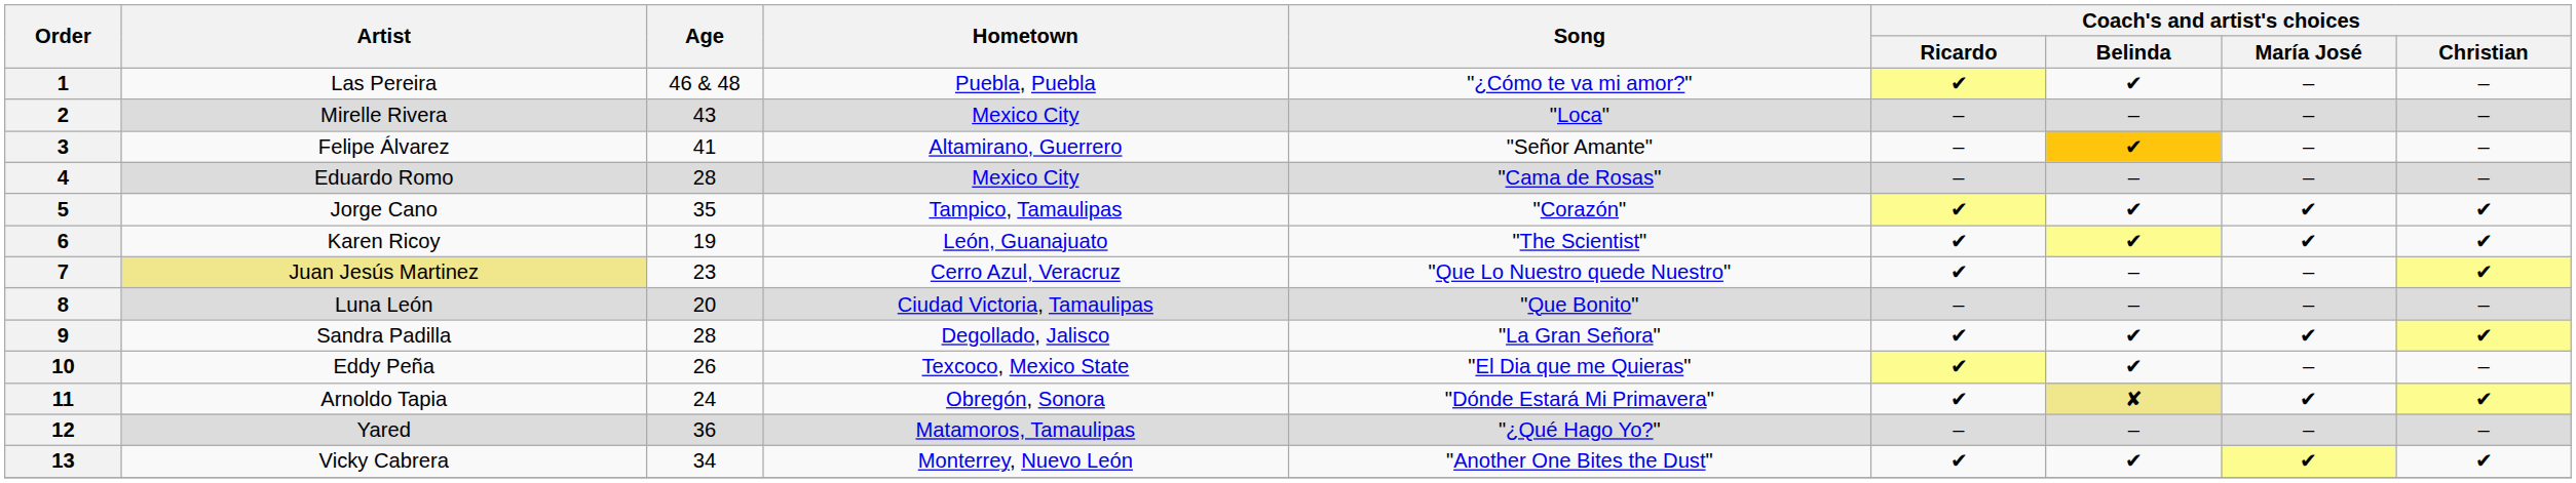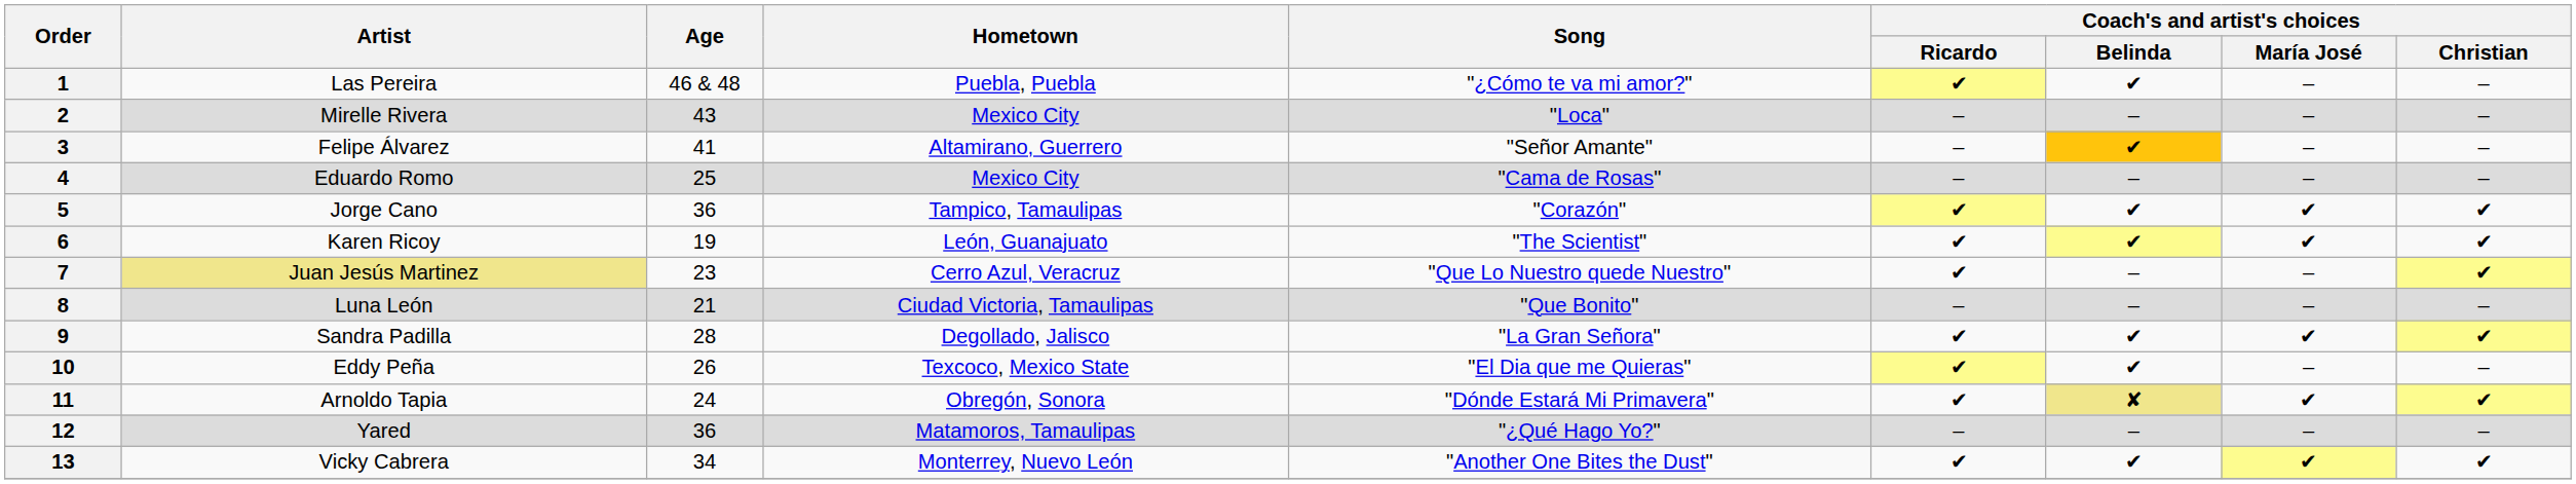4 | Age: 28 -> 25
5 | Age: 35 -> 36
8 | Age: 20 -> 21
